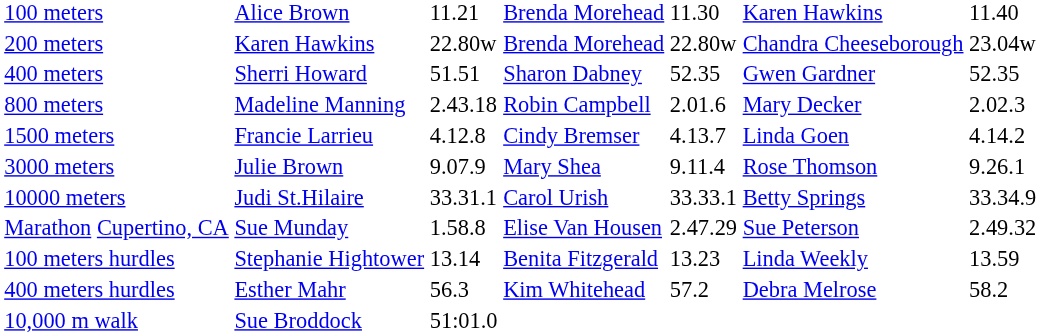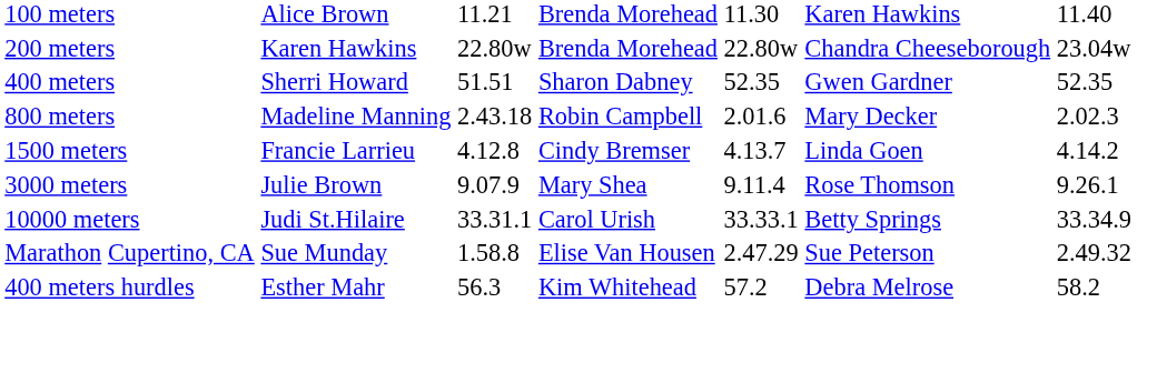- row: 100 meters hurdles | Stephanie Hightower | 13.14 | Benita Fitzgerald | 13.23 | Linda Weekly | 13.59
- row: 10,000 m walk | Sue Broddock | 51:01.0
